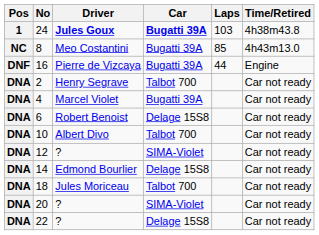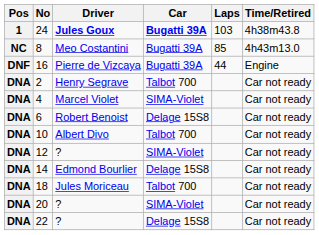4 | Car: Bugatti 39A -> SIMA-Violet
